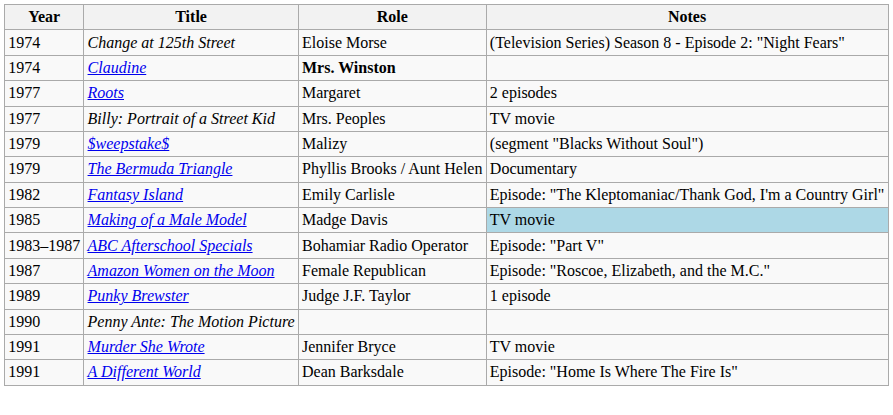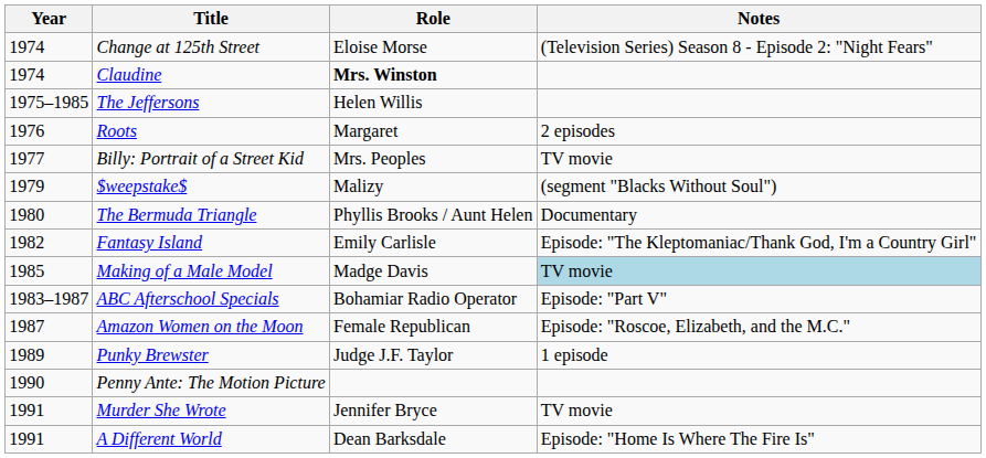+ row: 1975–1985 | The Jeffersons | Helen Willis
Roots | Year: 1977 -> 1976
The Bermuda Triangle | Year: 1979 -> 1980
